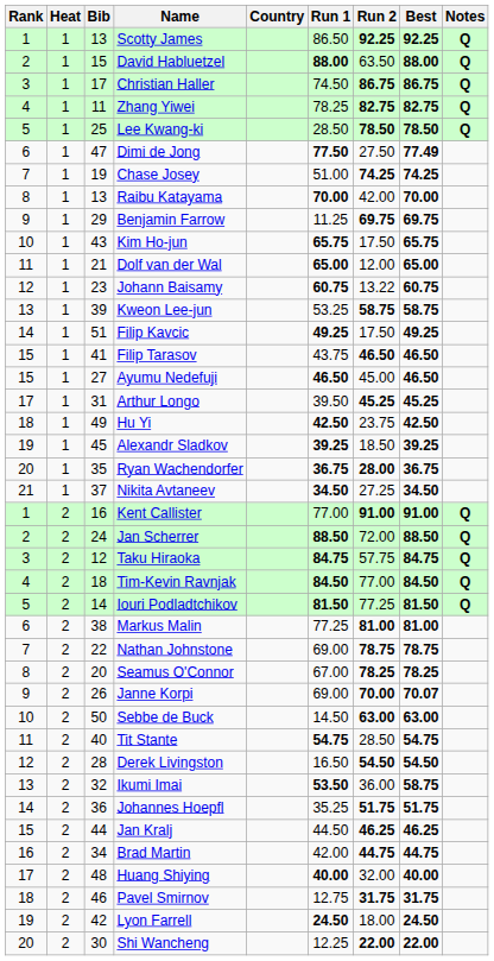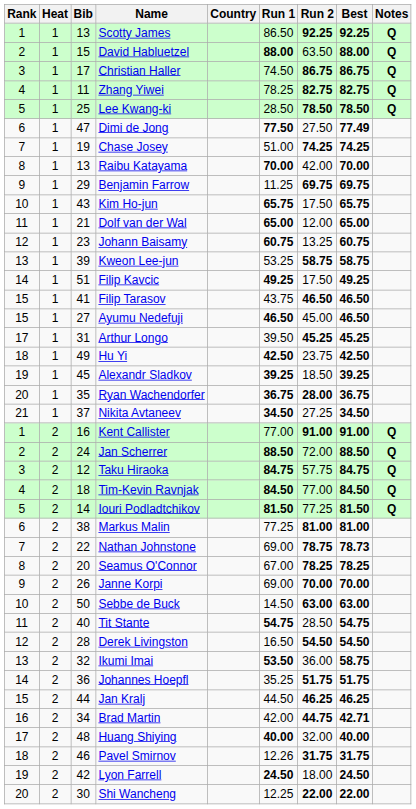Johann Baisamy | Run 2: 13.22 -> 13.25
Nathan Johnstone | Best: 78.75 -> 78.73
Janne Korpi | Best: 70.07 -> 70.00
Brad Martin | Best: 44.75 -> 42.71
Pavel Smirnov | Run 1: 12.75 -> 12.26
